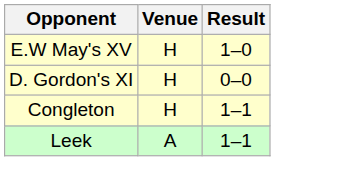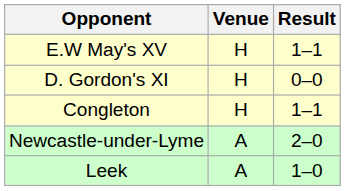E.W May's XV | Result: 1–0 -> 1–1
+ row: Newcastle-under-Lyme | A | 2–0
Leek | Result: 1–1 -> 1–0
